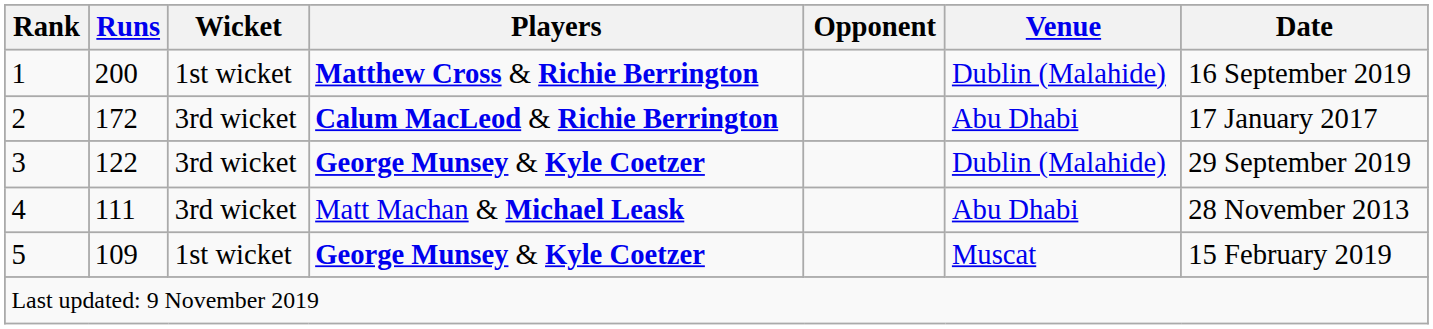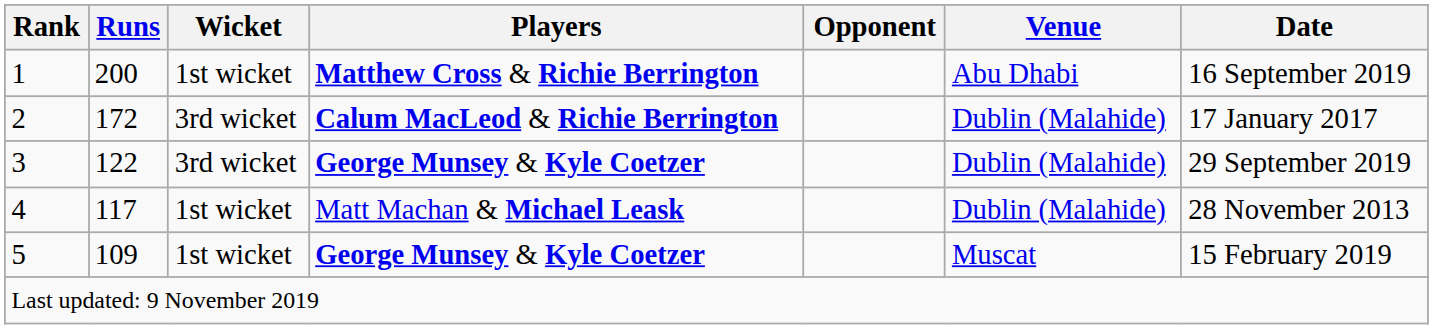1 | Venue: Dublin (Malahide) -> Abu Dhabi
2 | Venue: Abu Dhabi -> Dublin (Malahide)
4 | Runs: 111 -> 117
4 | Wicket: 3rd wicket -> 1st wicket
4 | Venue: Abu Dhabi -> Dublin (Malahide)
